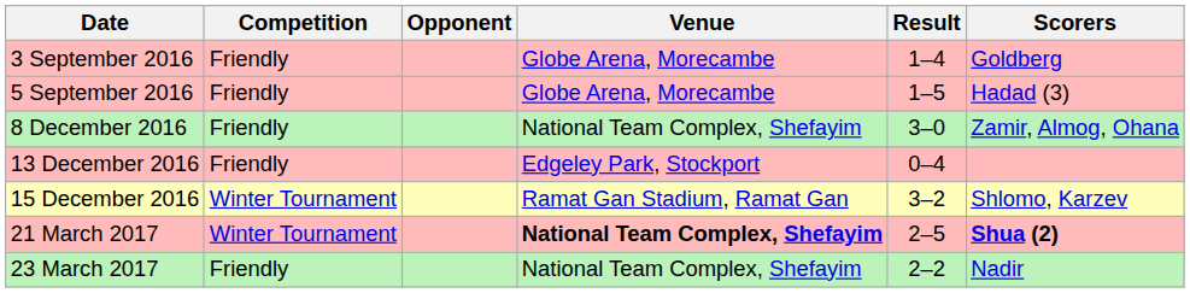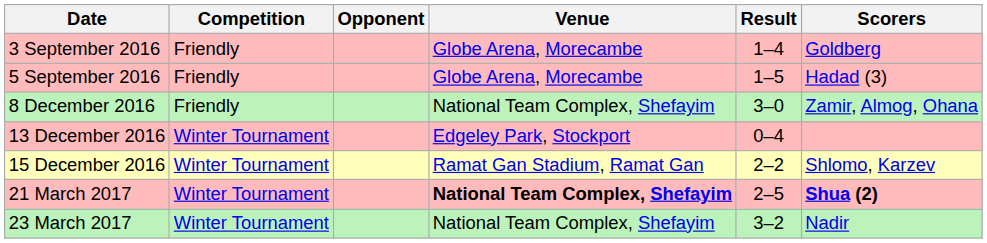13 December 2016 | Competition: Friendly -> Winter Tournament
15 December 2016 | Result: 3–2 -> 2–2
23 March 2017 | Competition: Friendly -> Winter Tournament
23 March 2017 | Result: 2–2 -> 3–2
